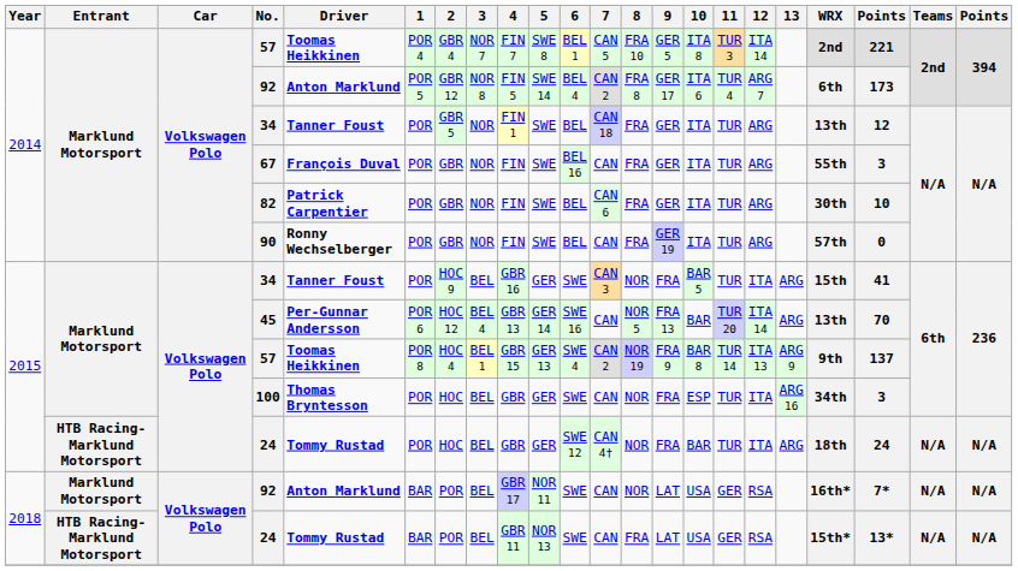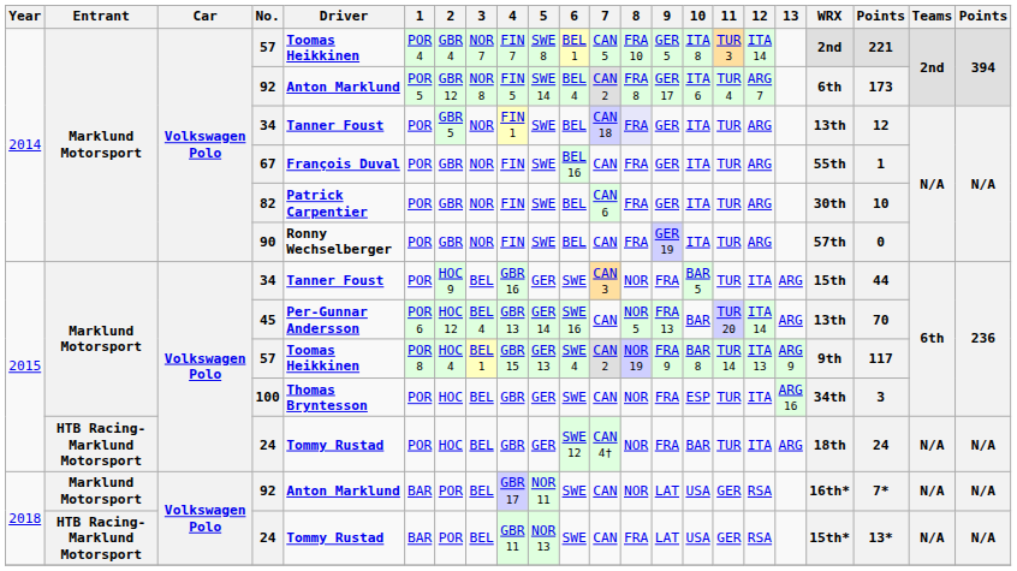2014 / 34 | 8: no background -> lavender background
67 | column 20: 3 -> 1
2015 / 34 | column 20: 41 -> 44
2015 / 57 | column 20: 137 -> 117
